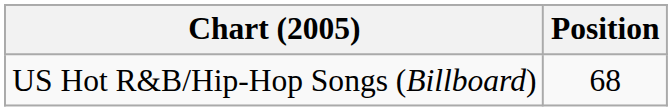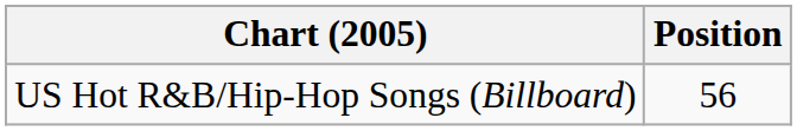US Hot R&B/Hip-Hop Songs (Billboard) | Position: 68 -> 56
